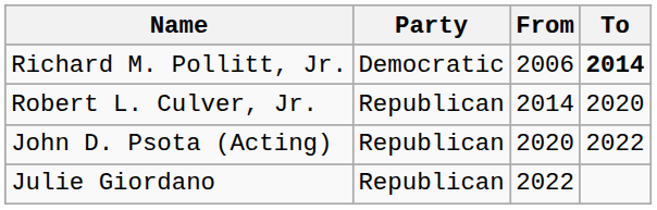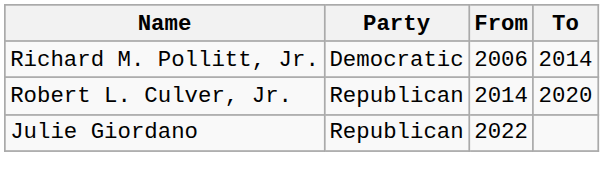Richard M. Pollitt, Jr. | To: bold -> normal
- row: John D. Psota (Acting) | Republican | 2020 | 2022
